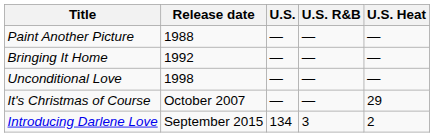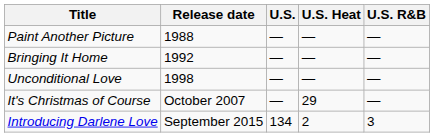columns swapped: U.S. R&B <-> U.S. Heat
